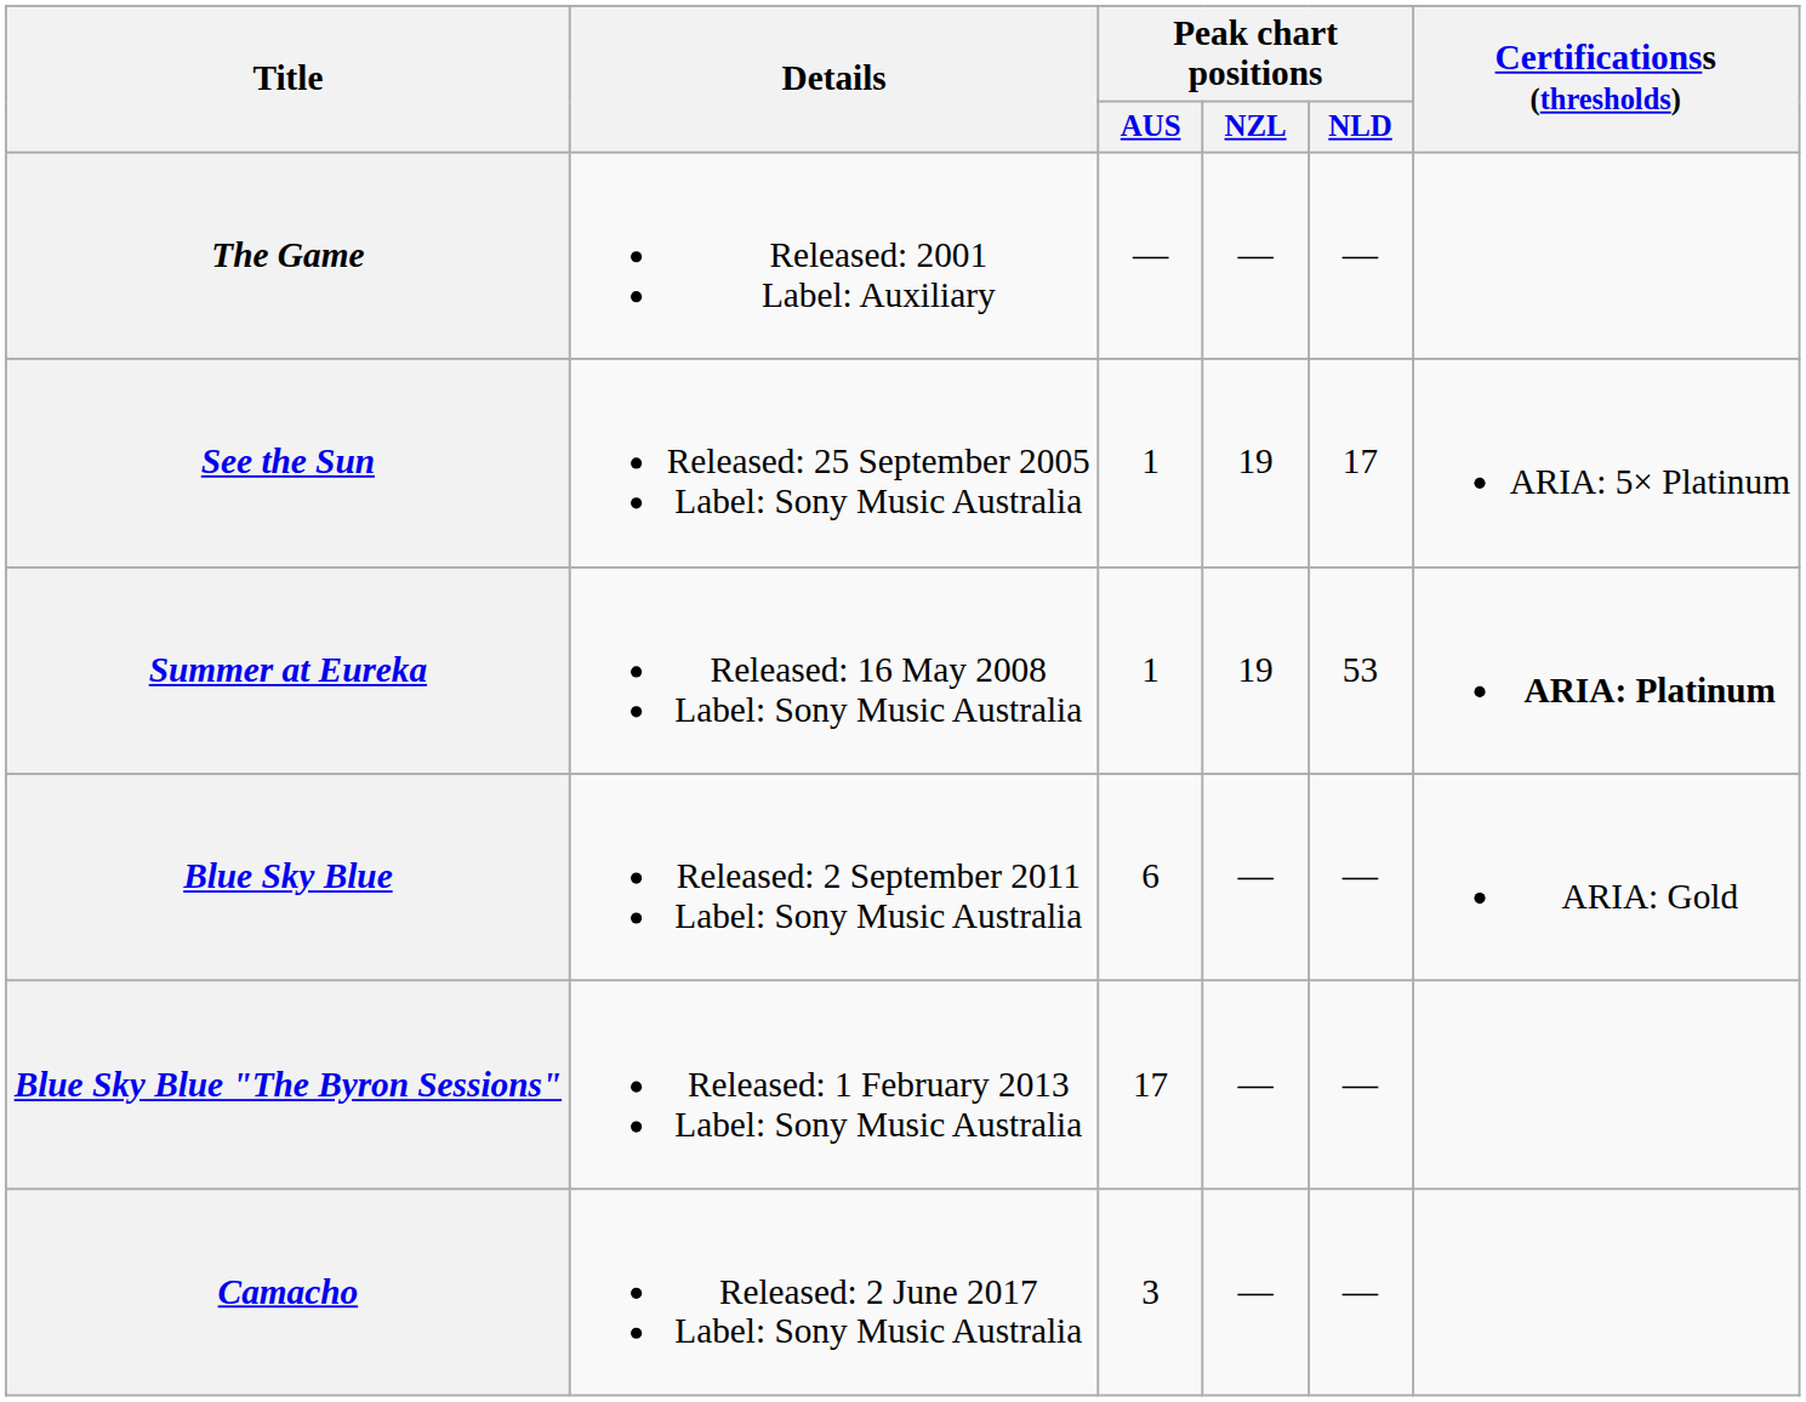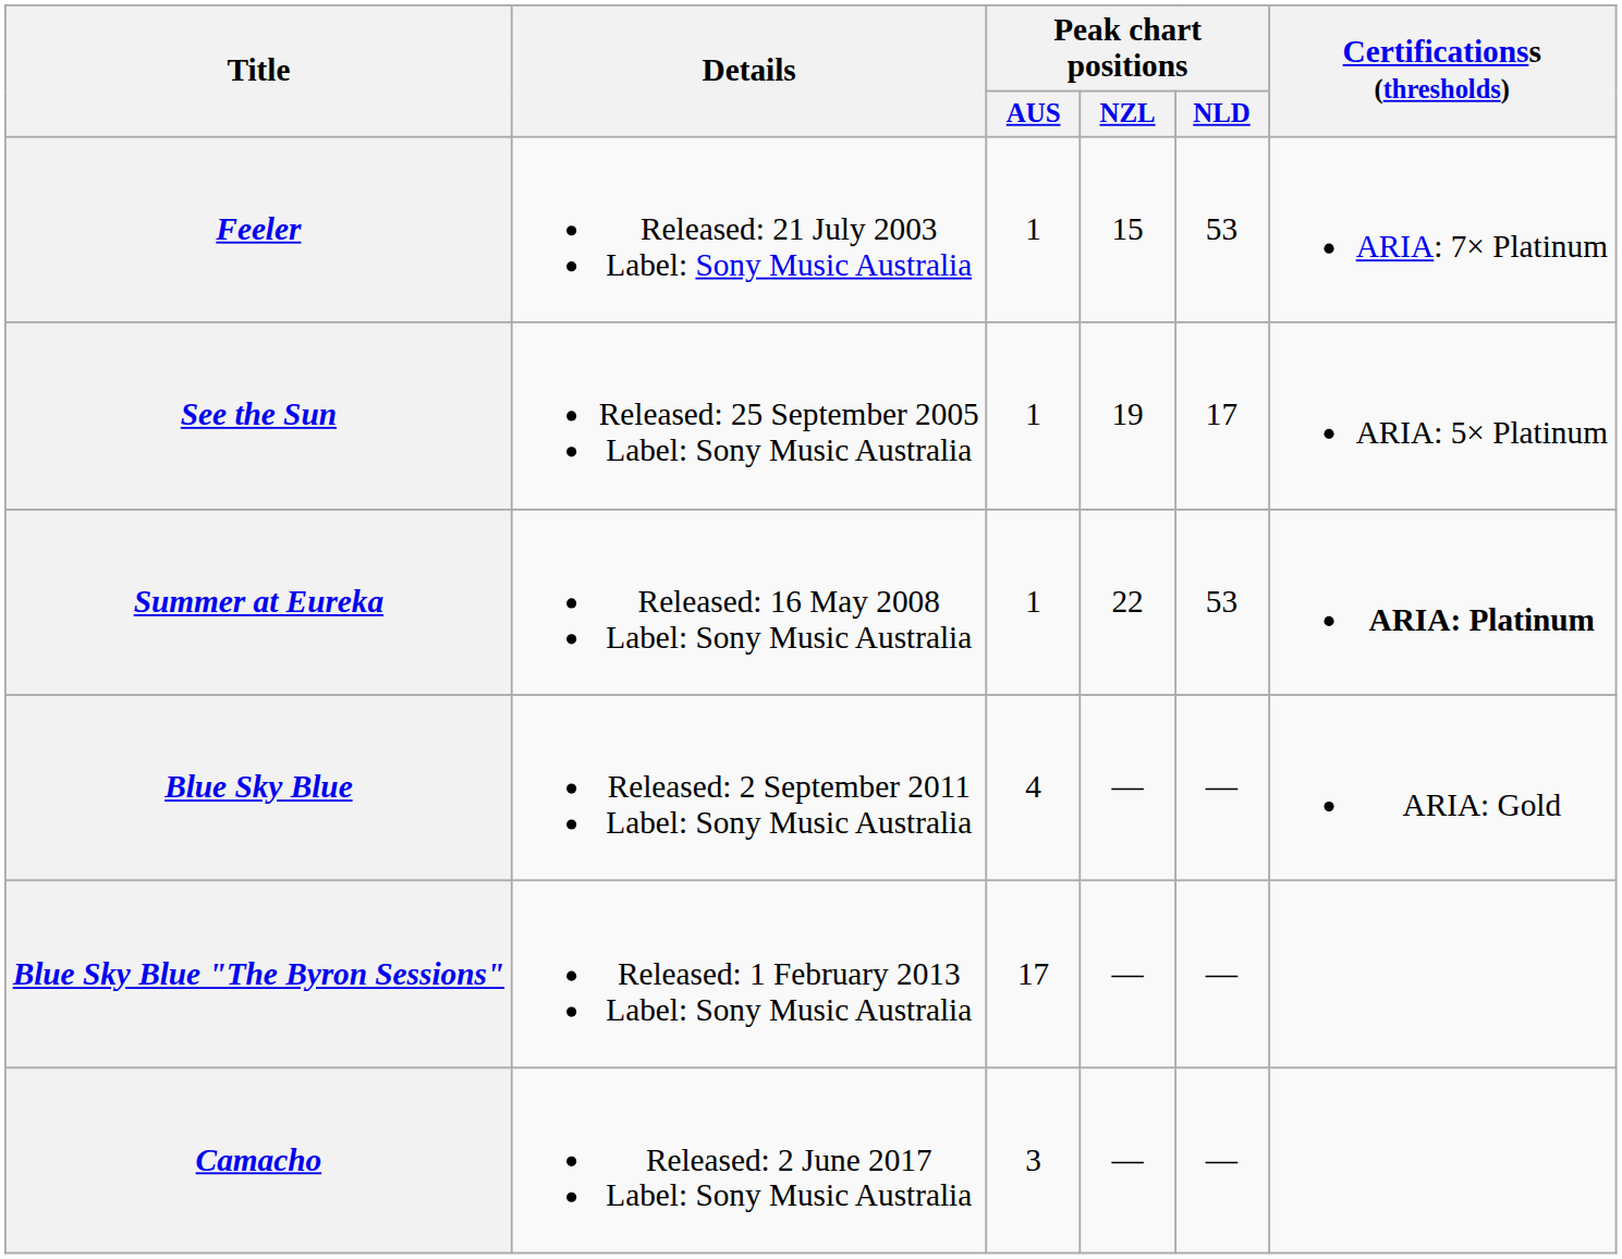- row: The Game | Released: 2001 Label: Auxiliary | — | — | —
+ row: Feeler | Released: 21 July 2003 Label: Sony Music Australia | 1 | 15 | 53 | ARIA: 7× Platinum
Summer at Eureka | Peak chart positions / NZL: 19 -> 22
Blue Sky Blue | Peak chart positions / AUS: 6 -> 4
